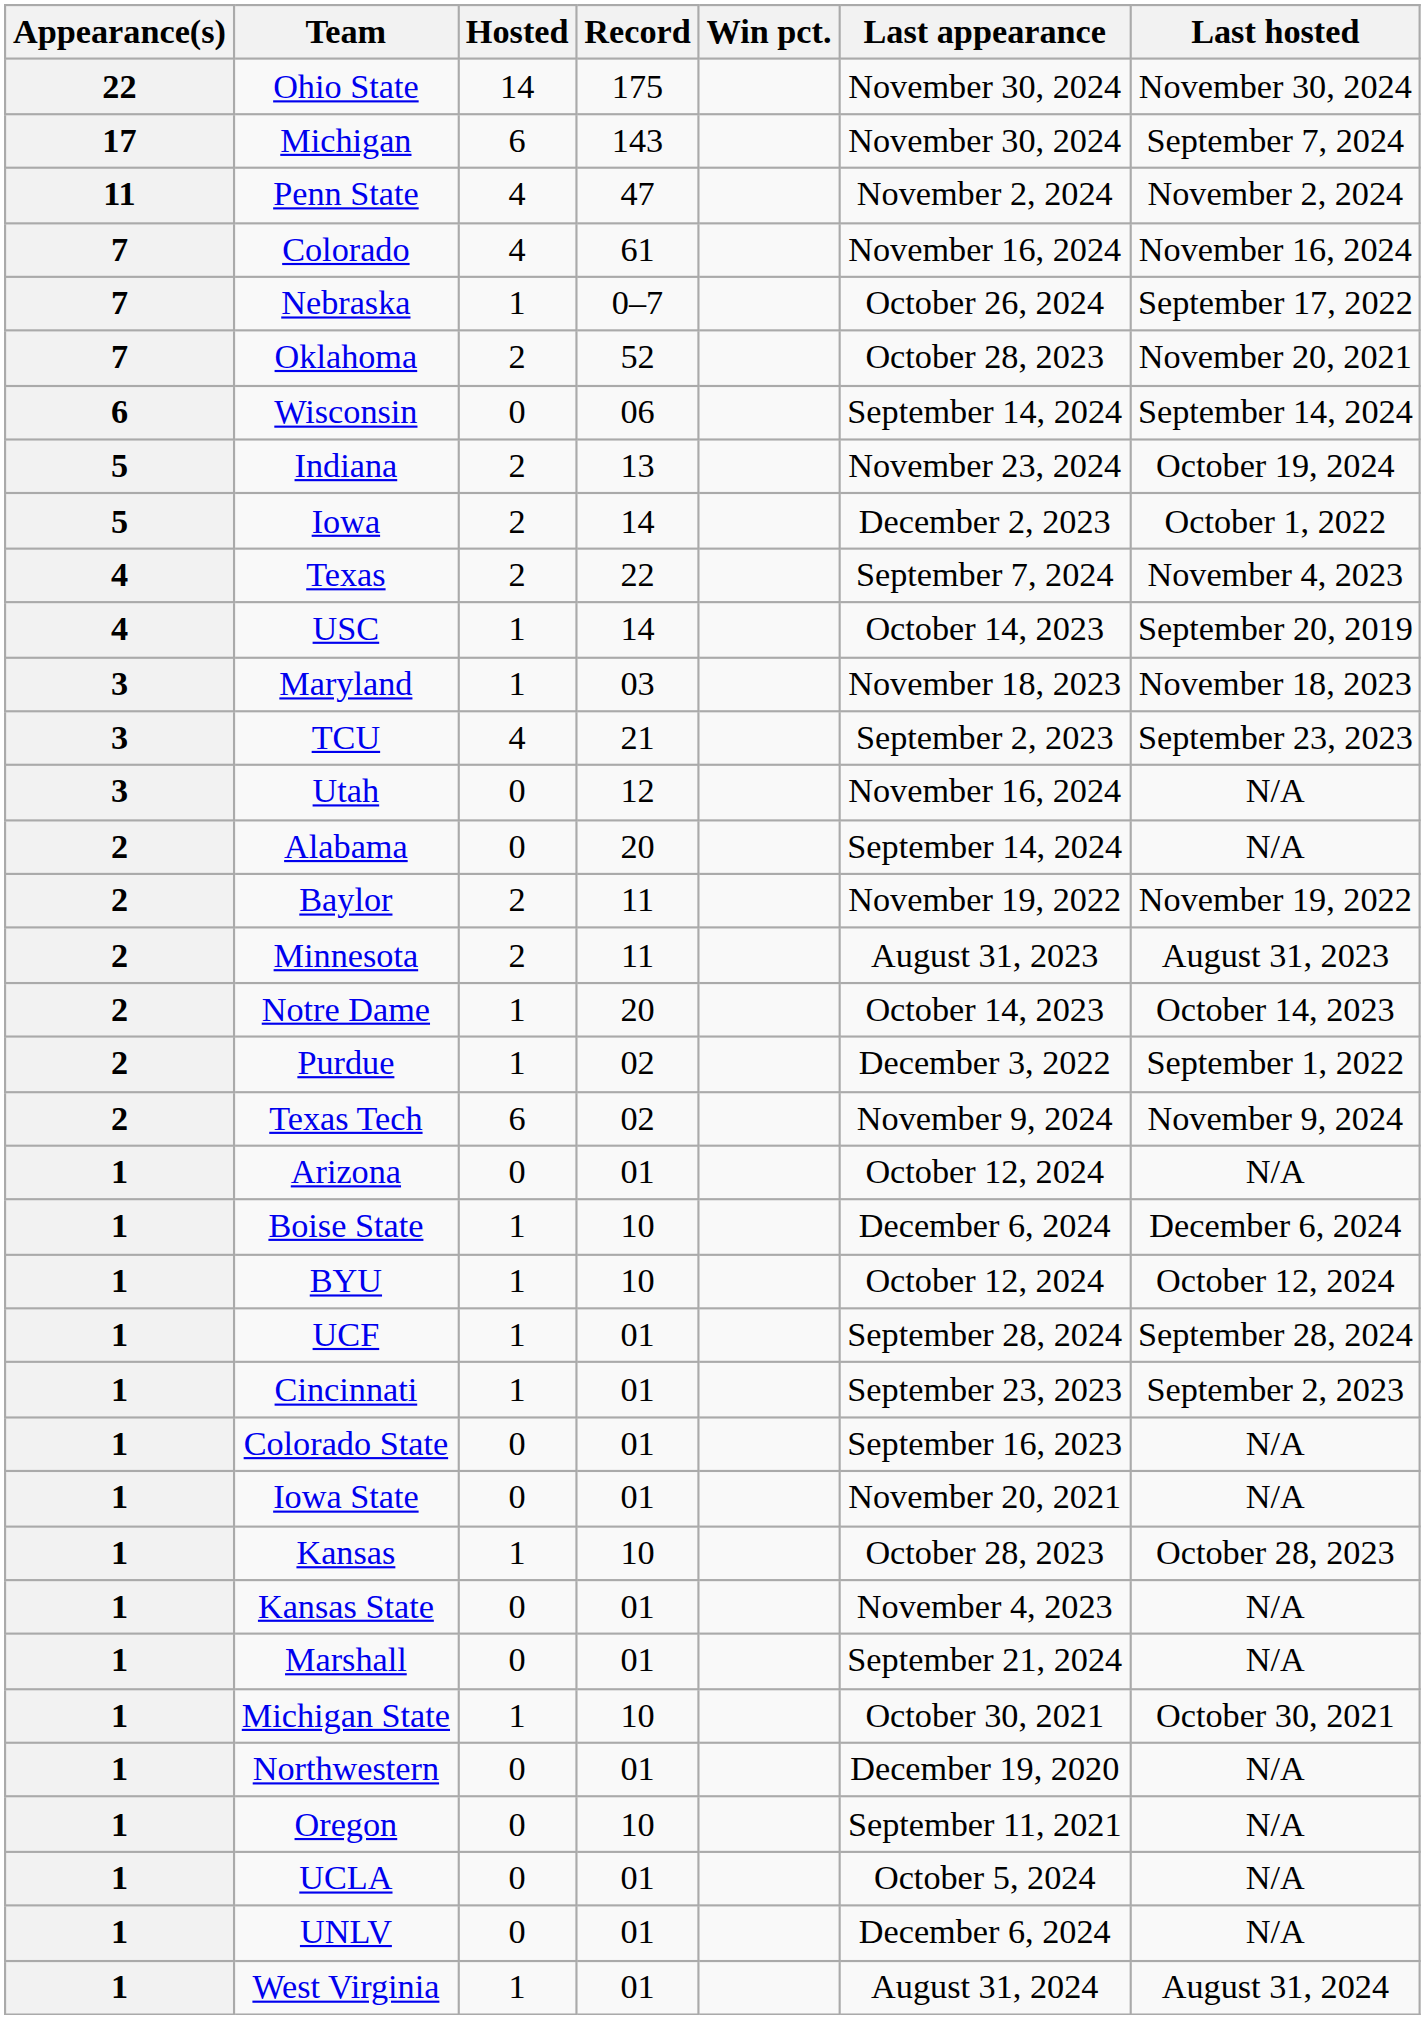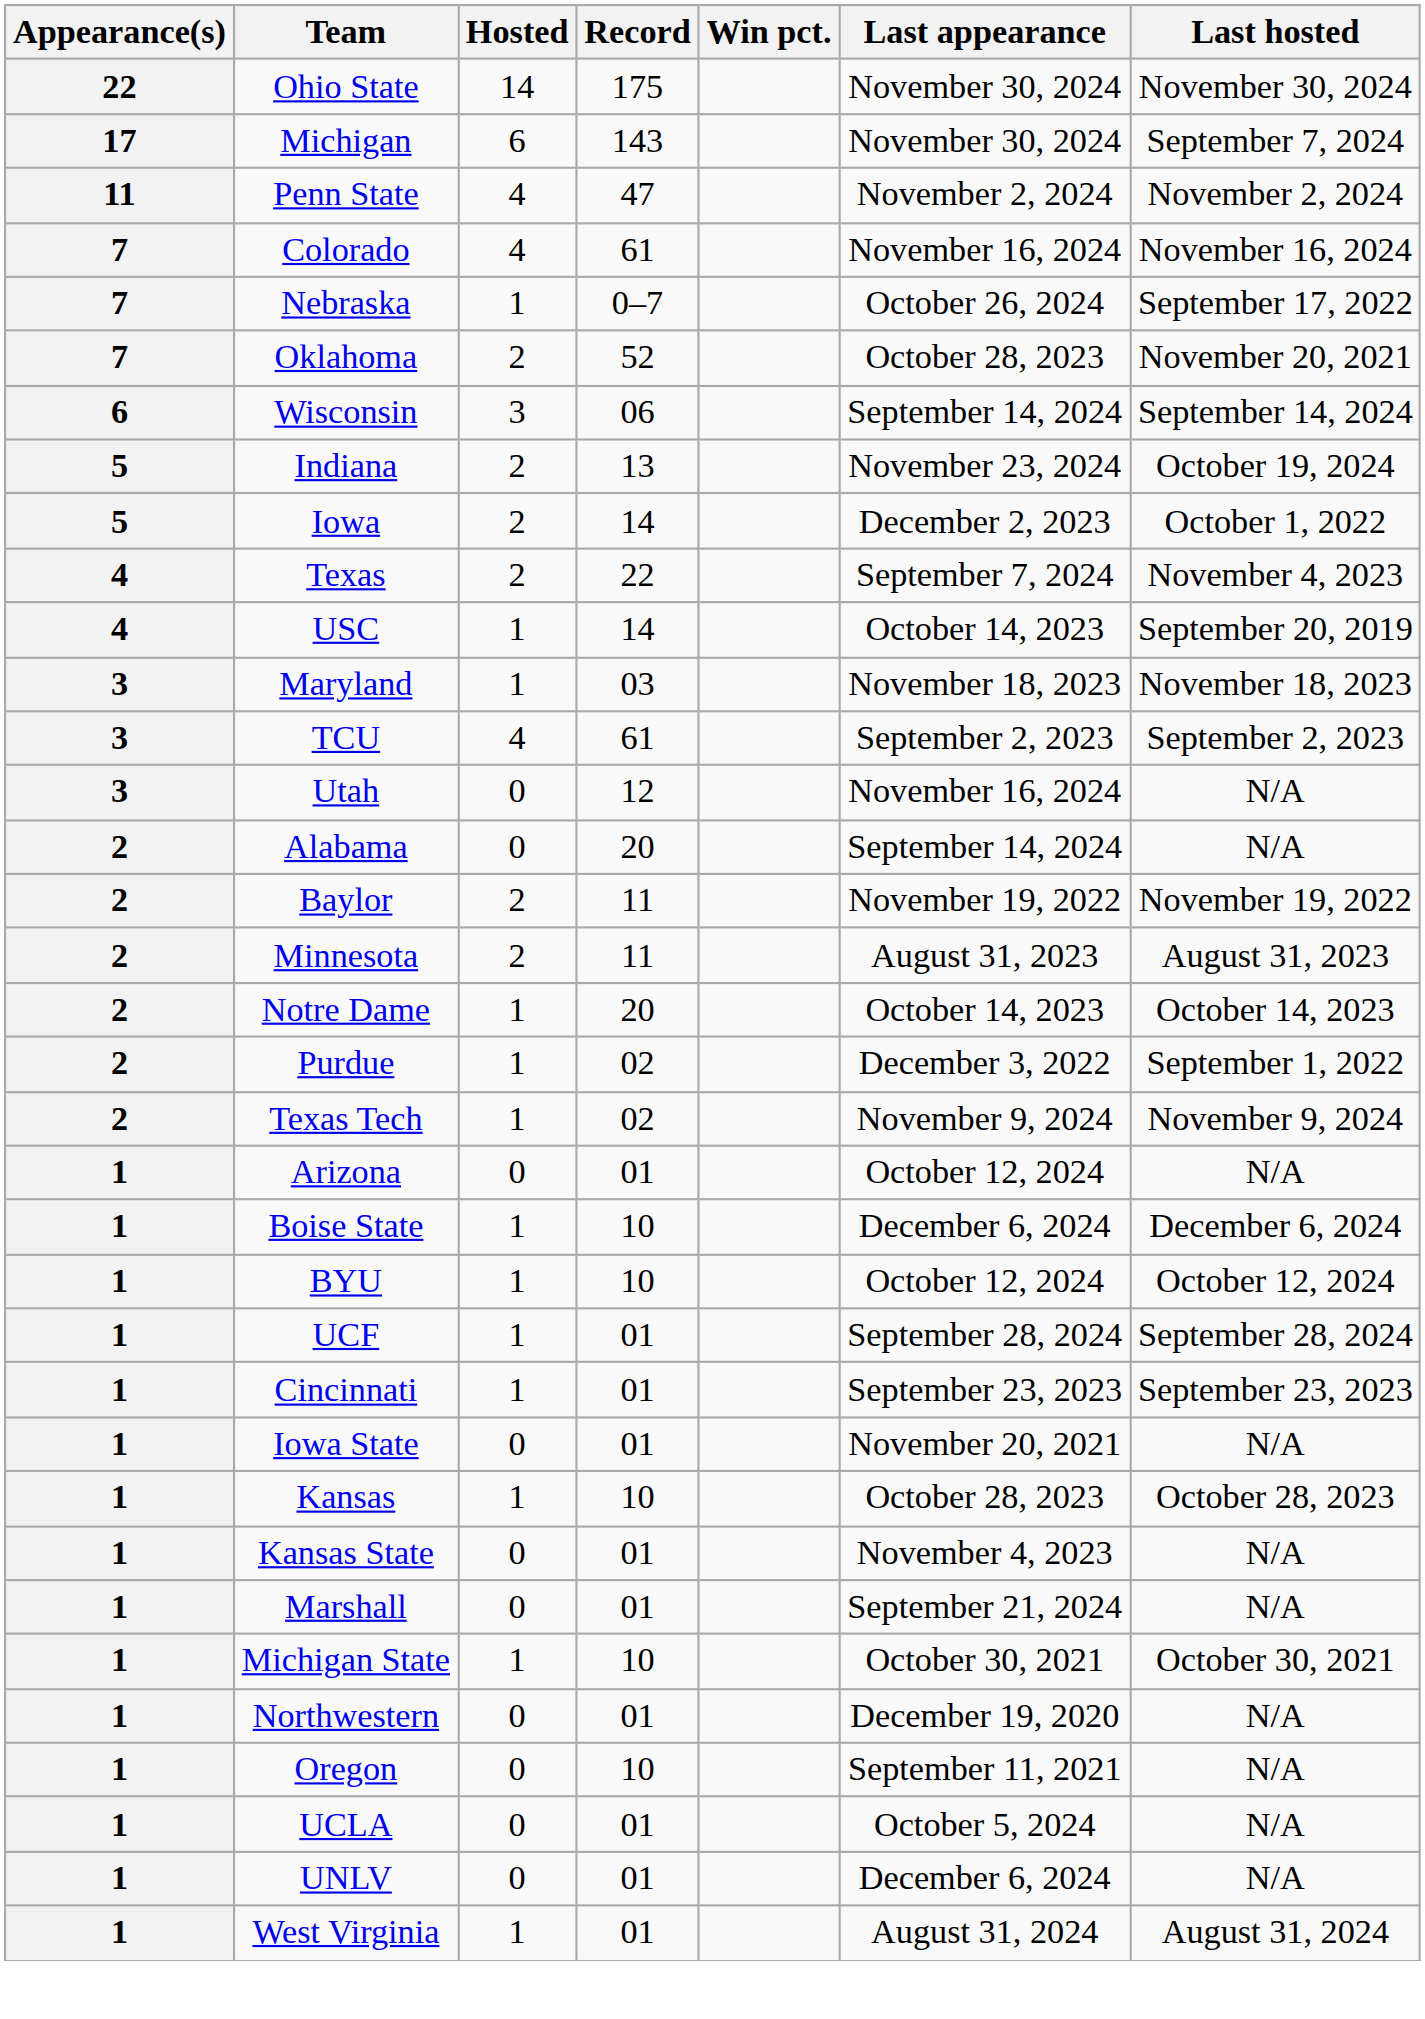Wisconsin | Hosted: 0 -> 3
TCU | Record: 21 -> 61
TCU | Last hosted: September 23, 2023 -> September 2, 2023
Texas Tech | Hosted: 6 -> 1
Cincinnati | Last hosted: September 2, 2023 -> September 23, 2023
- row: 1 | Colorado State | 0 | 01 | September 16, 2023 | N/A
